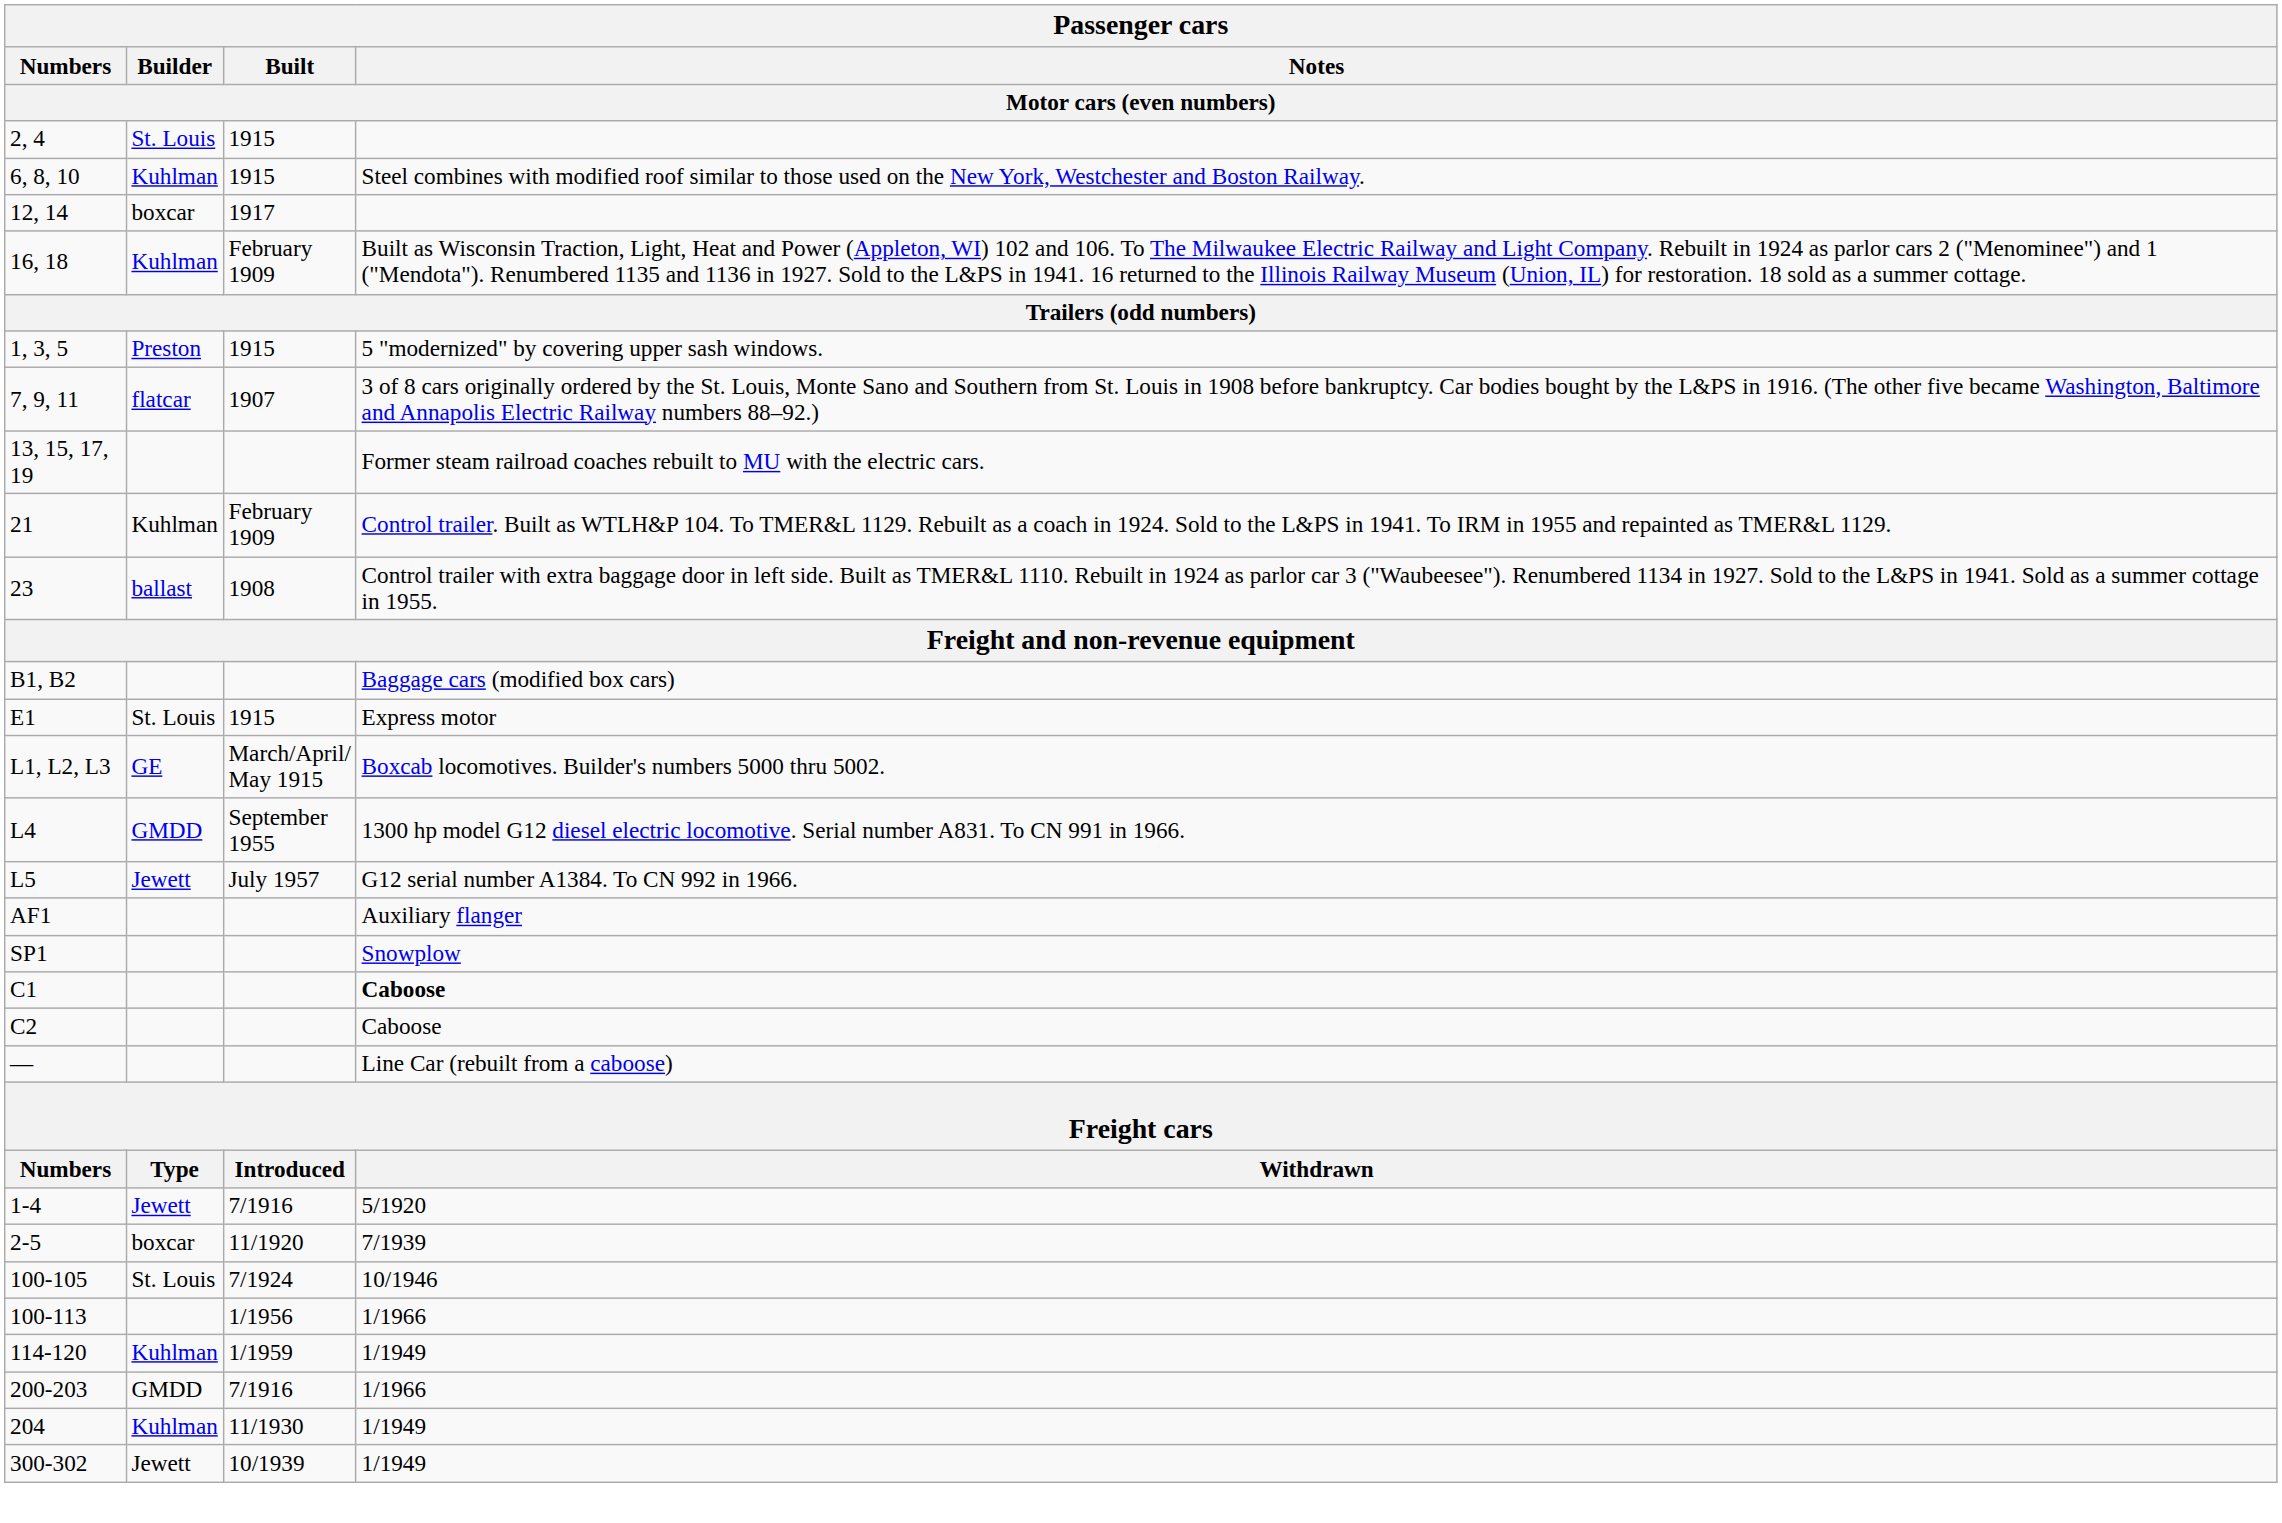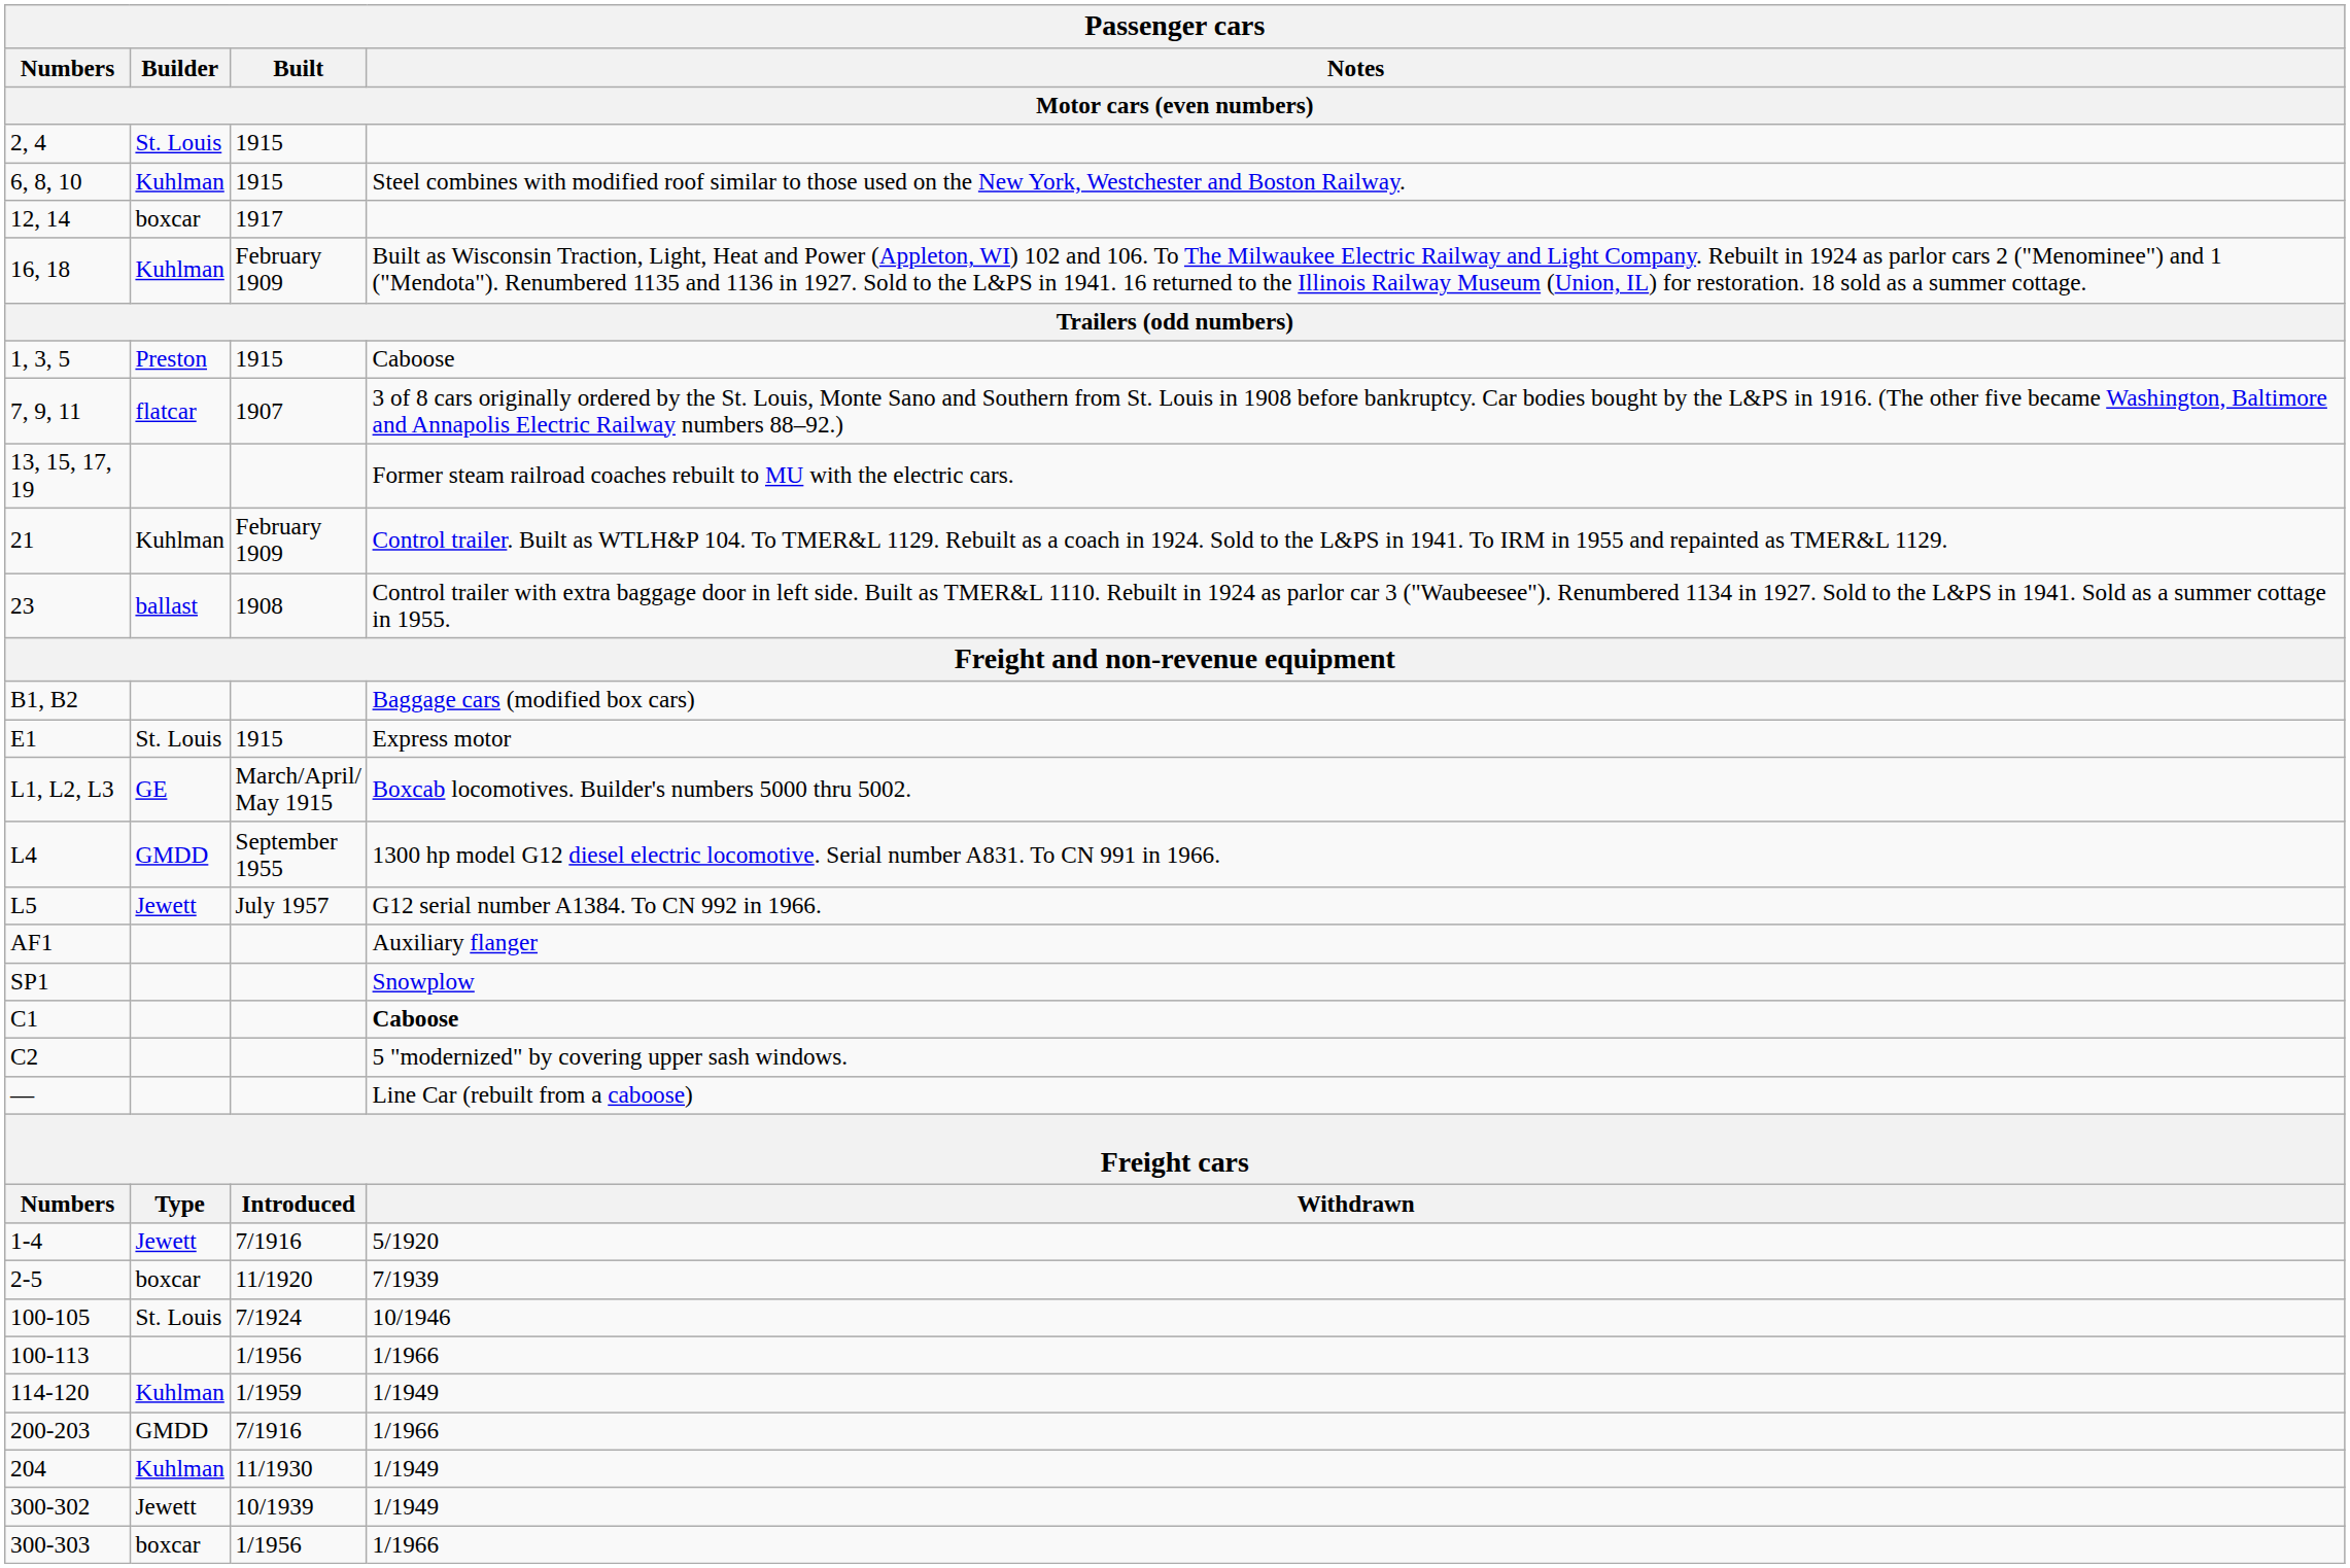1, 3, 5 | Notes: 5 "modernized" by covering upper sash windows. -> Caboose
C2 | Notes: Caboose -> 5 "modernized" by covering upper sash windows.
+ row: 300-303 | boxcar | 1/1956 | 1/1966
